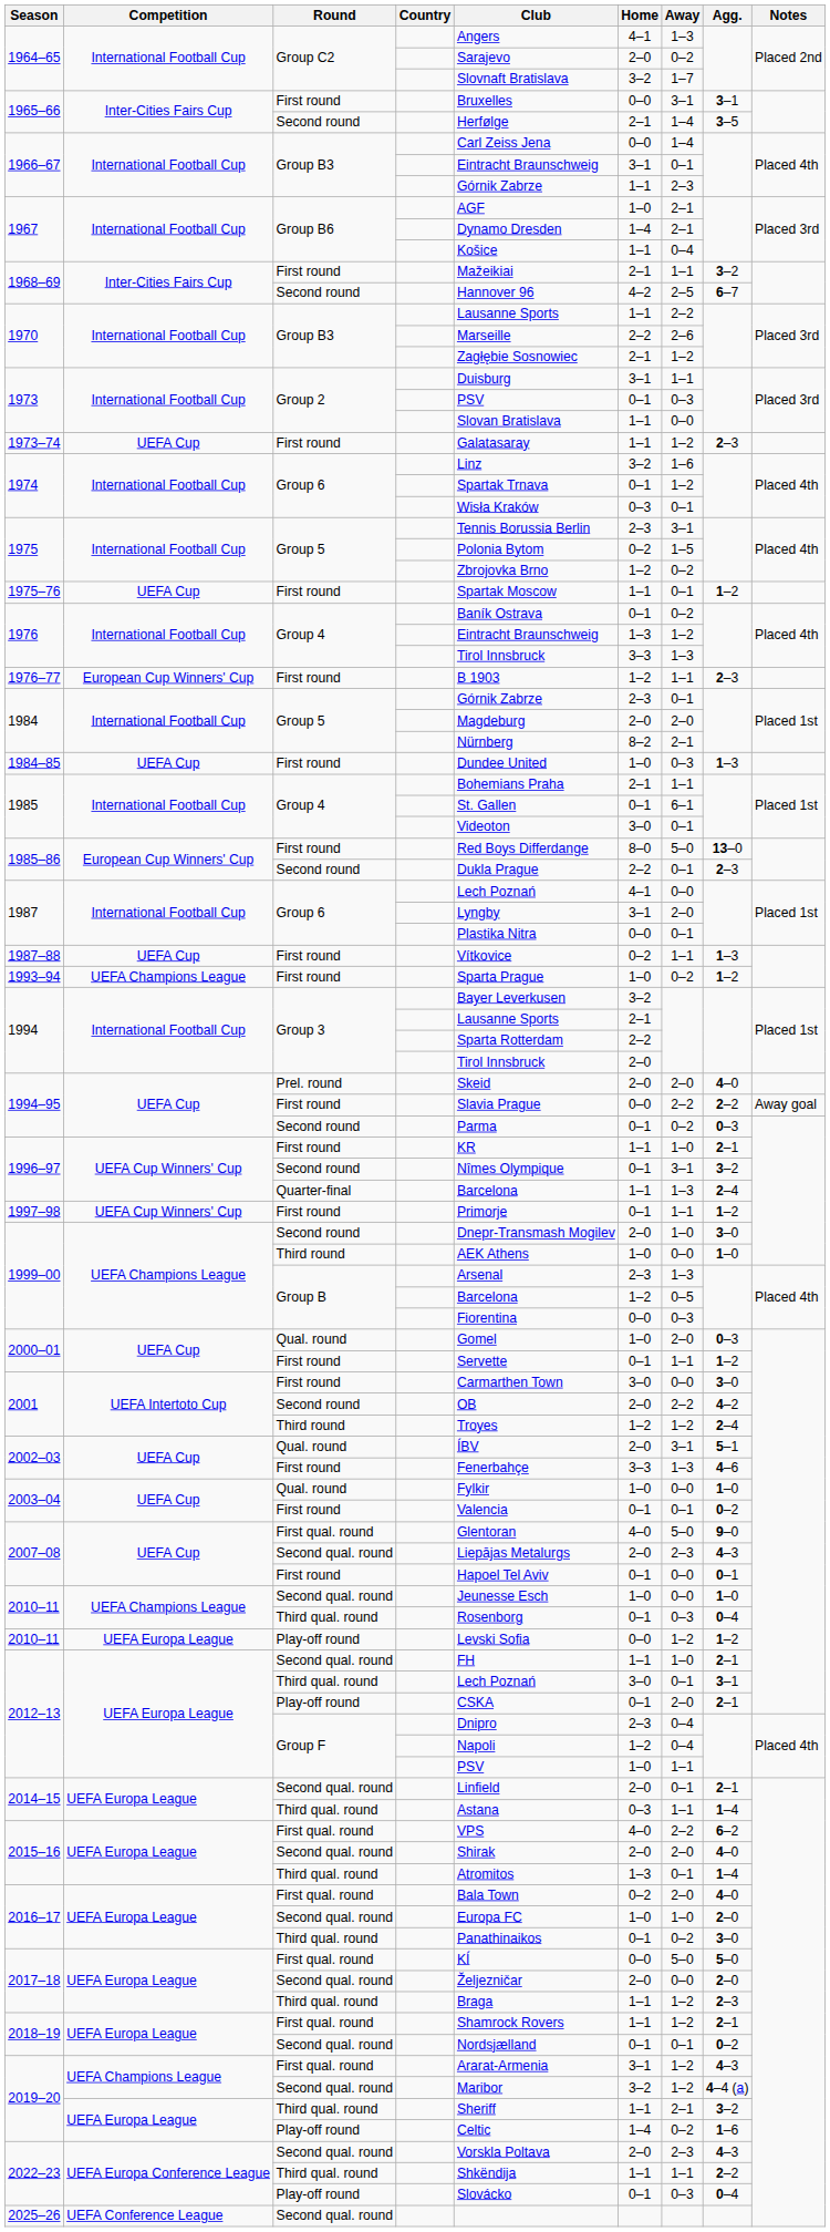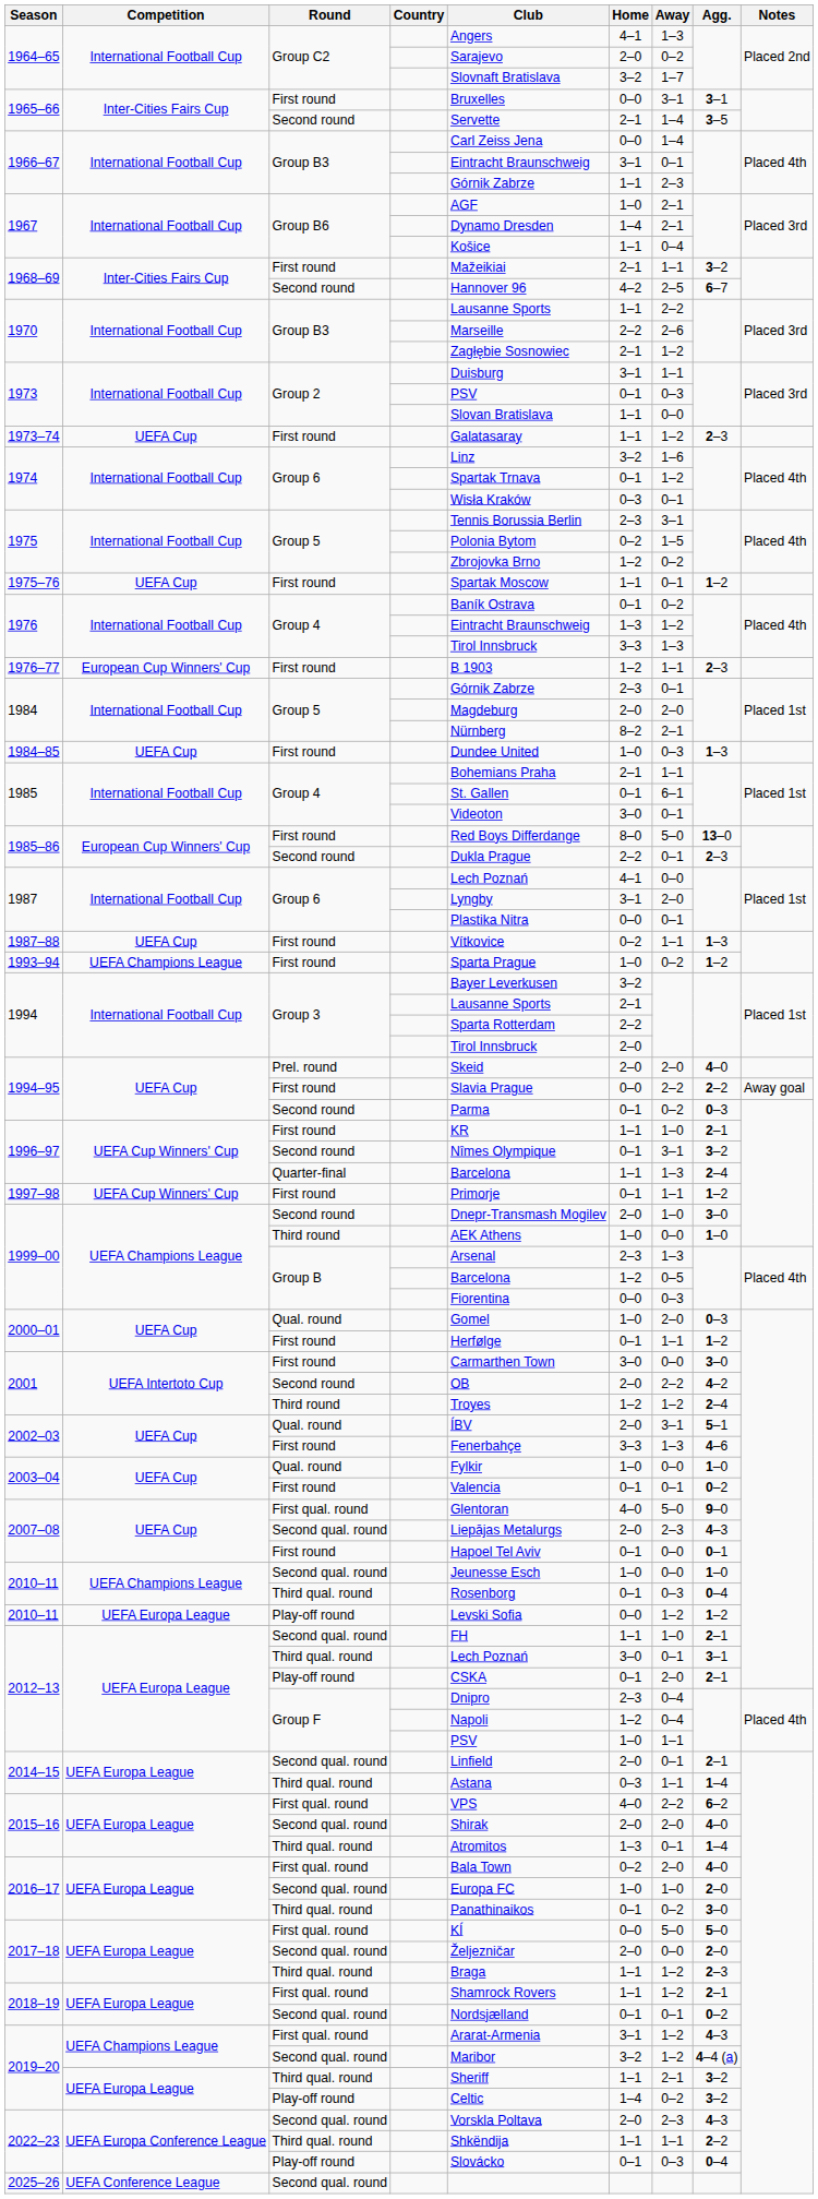1965–66 / Second round | Club: Herfølge -> Servette
2000–01 / First round | Club: Servette -> Herfølge
2019–20 / Play-off round | Agg.: 1–6 -> 3–2
